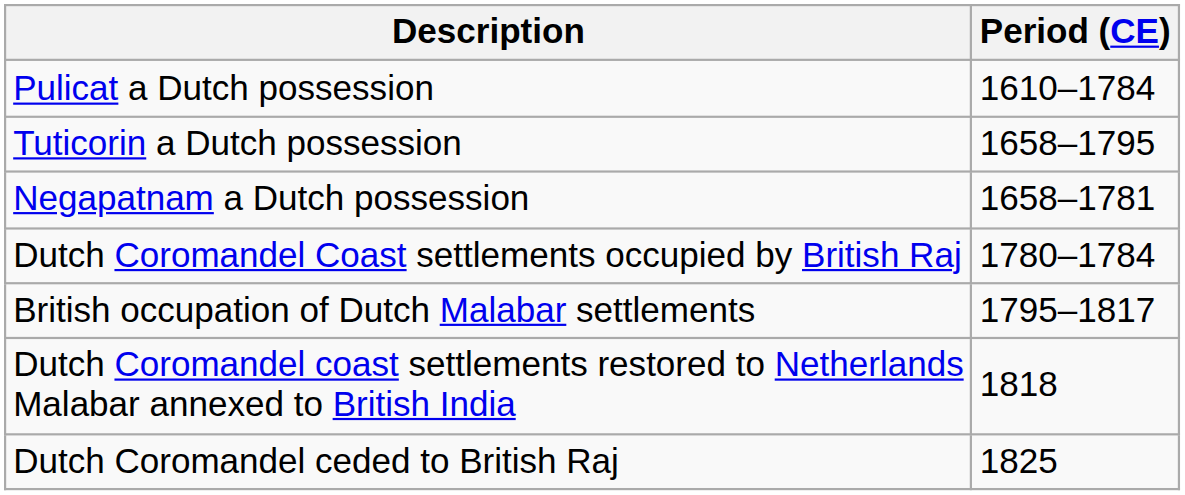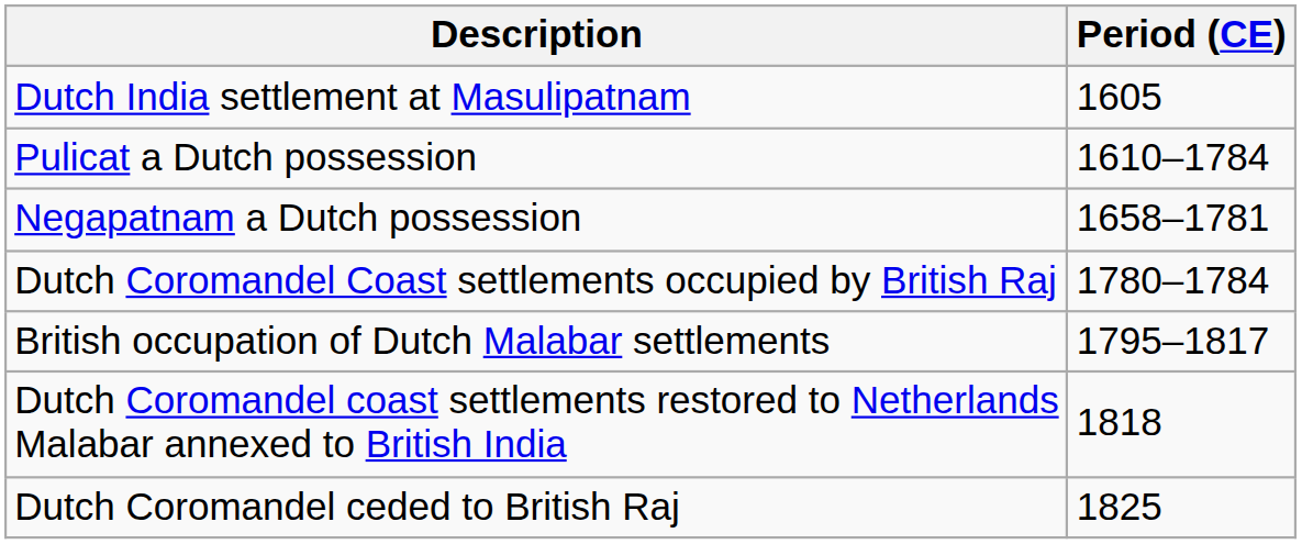+ row: Dutch India settlement at Masulipatnam | 1605
- row: Tuticorin a Dutch possession | 1658–1795
